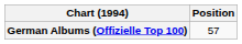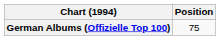German Albums (Offizielle Top 100) | Position: 57 -> 75
